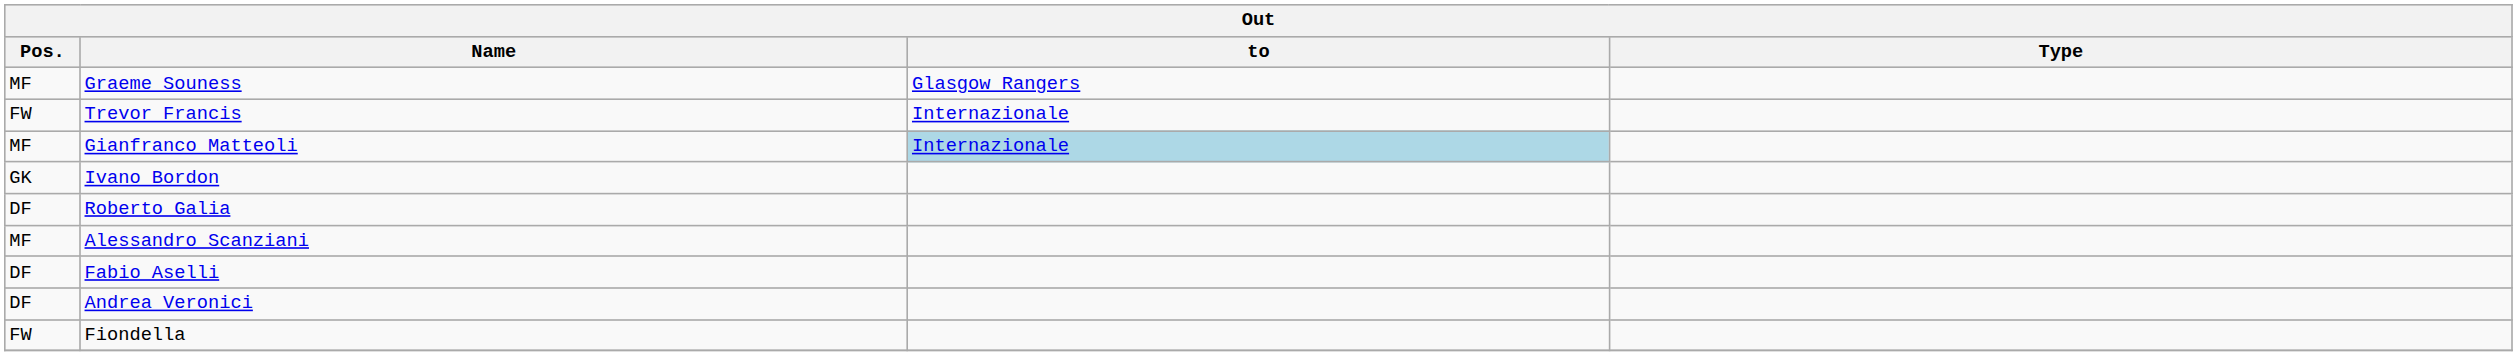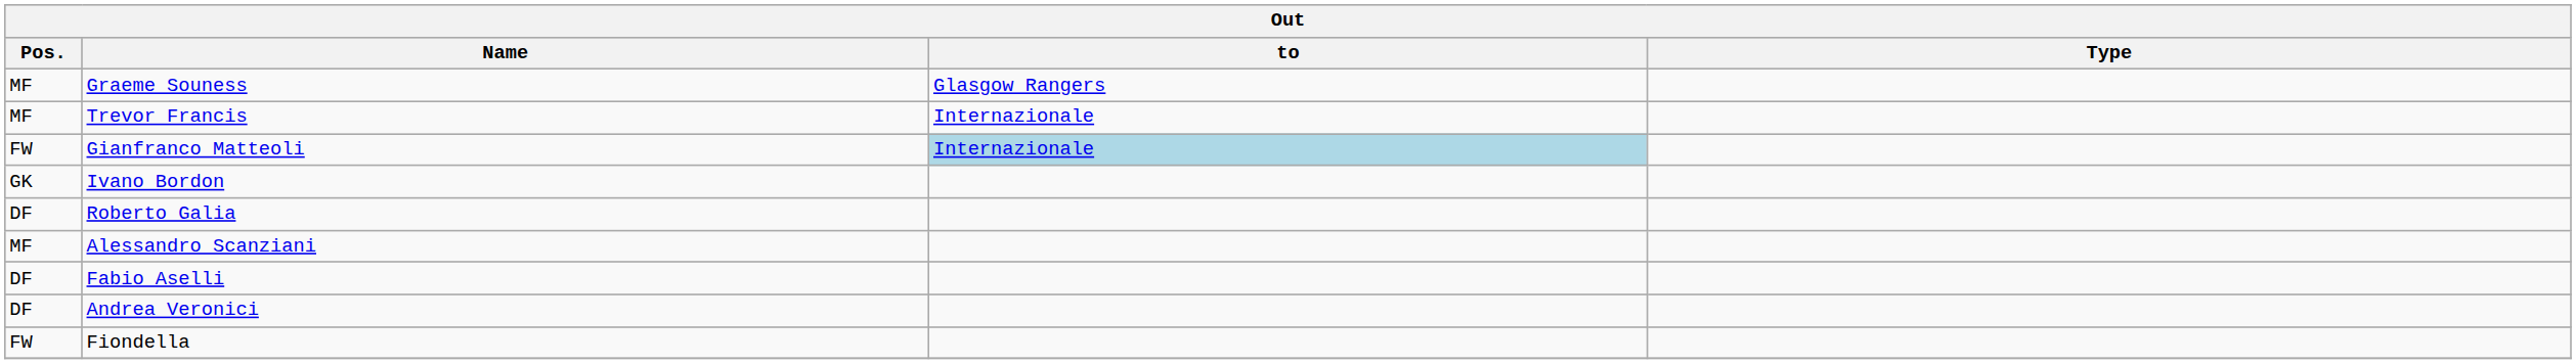Trevor Francis | Pos.: FW -> MF
Gianfranco Matteoli | Pos.: MF -> FW
